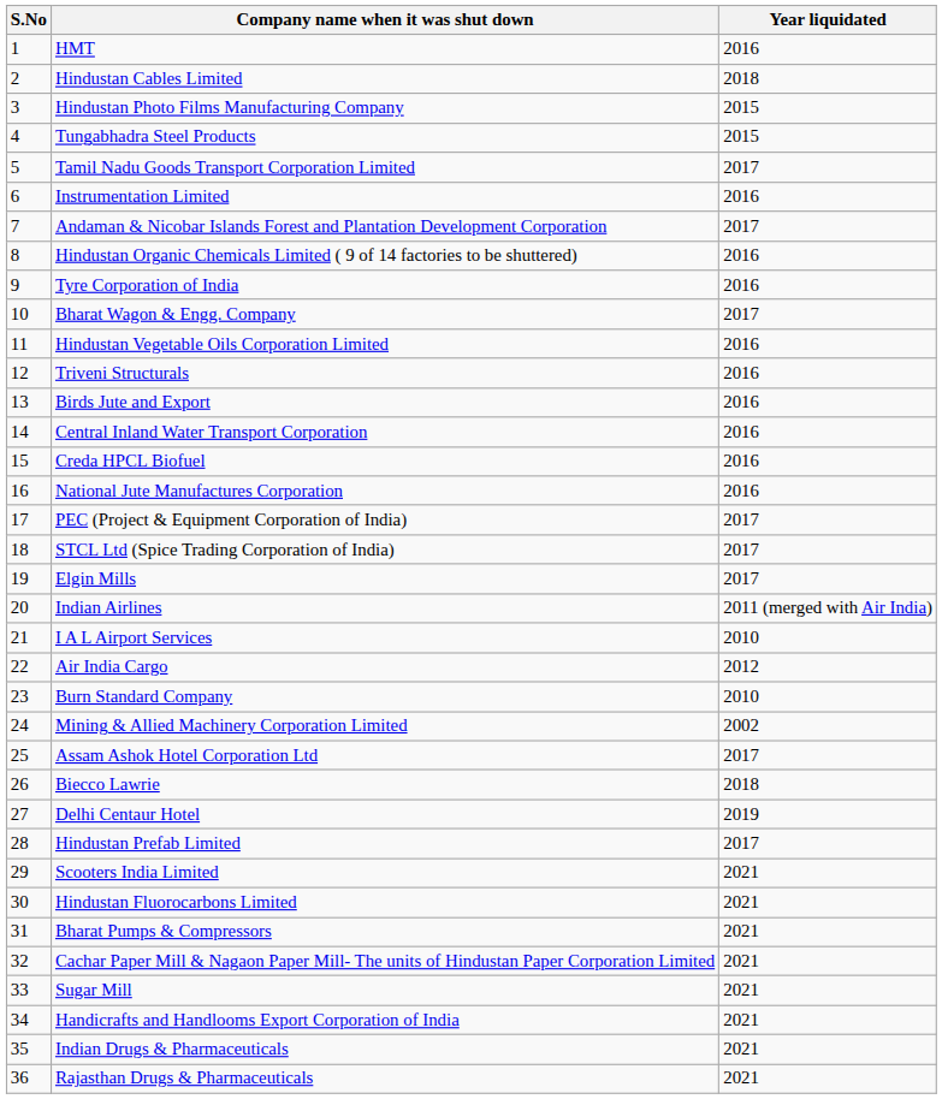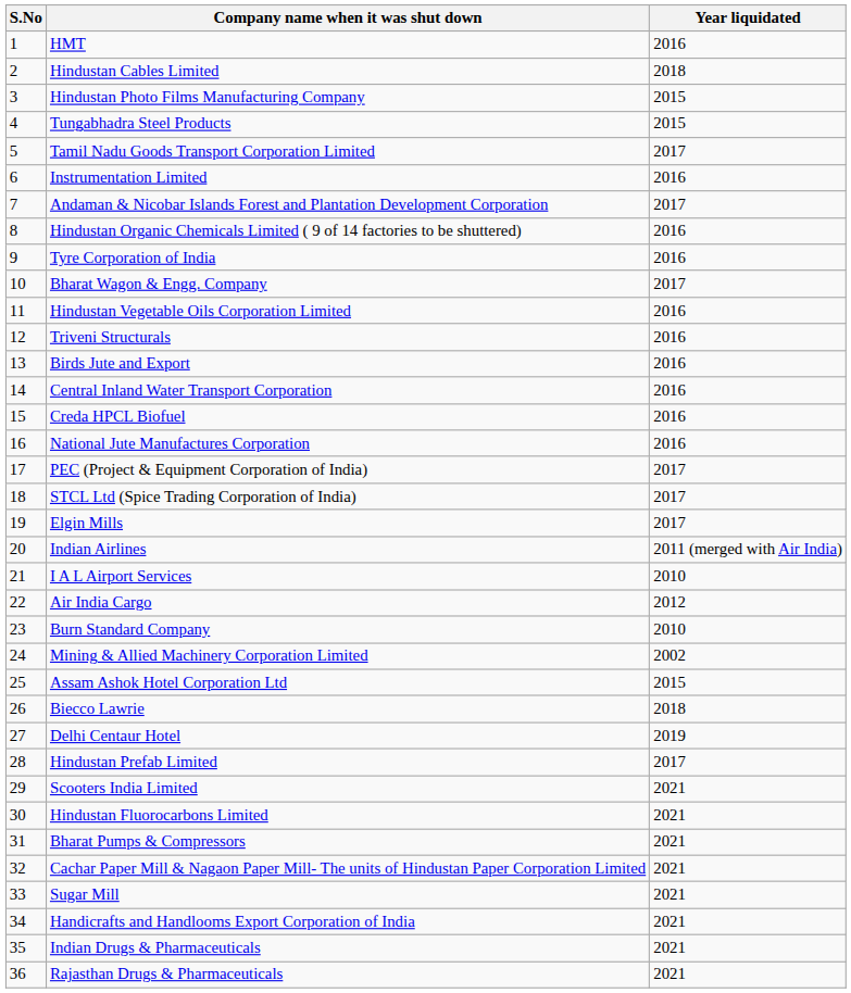Assam Ashok Hotel Corporation Ltd | Year liquidated: 2017 -> 2015
